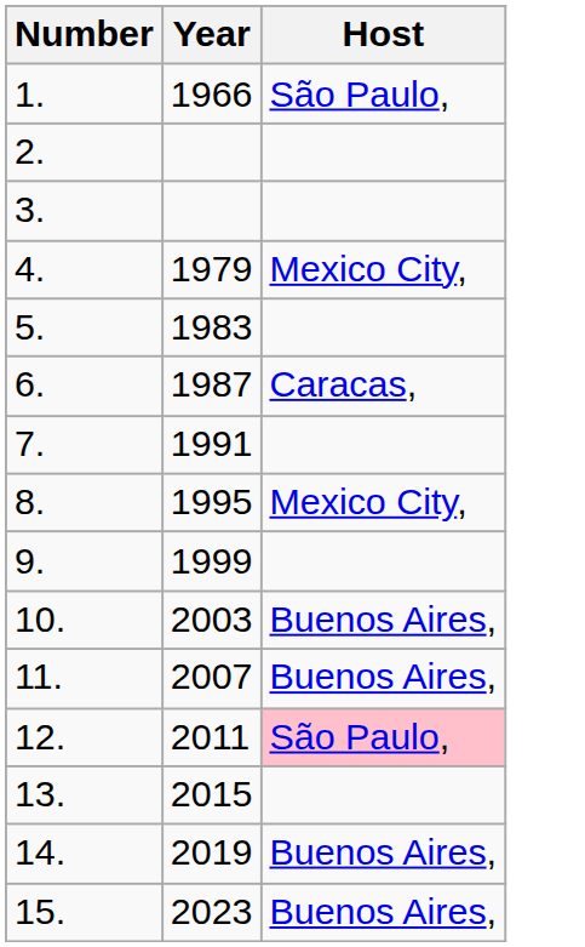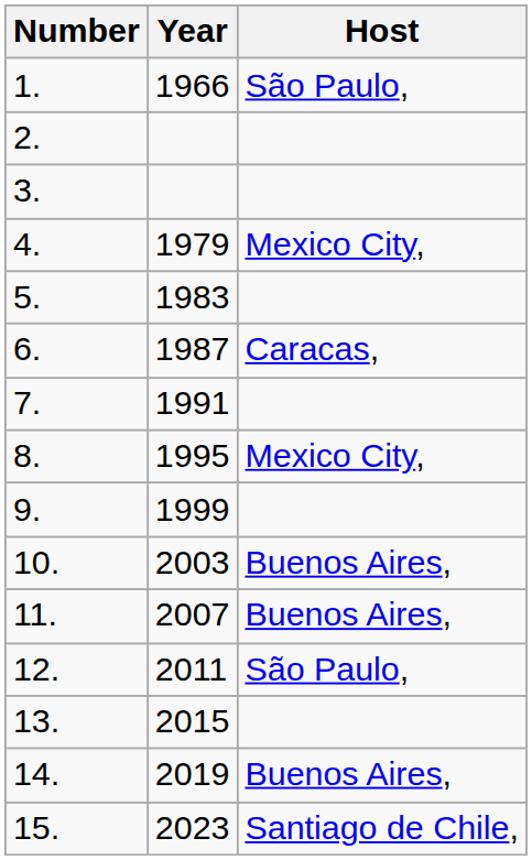12. | Host: pink background -> no background
15. | Host: Buenos Aires, -> Santiago de Chile,
